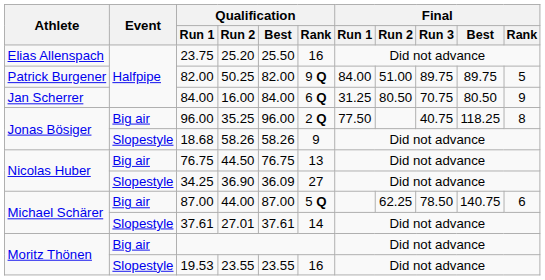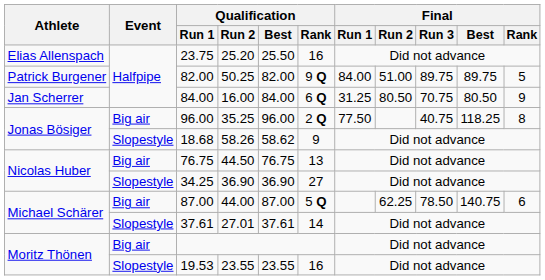18.68 | Qualification / Best: 58.26 -> 58.62
34.25 | Qualification / Best: 36.09 -> 36.90
